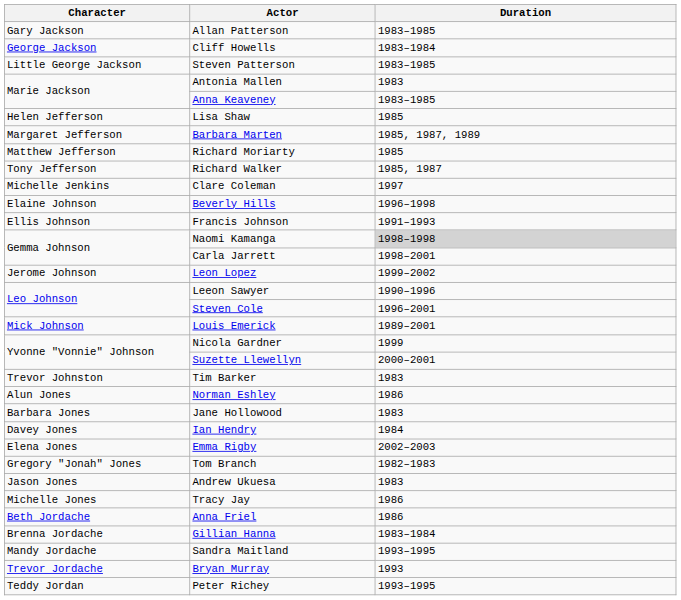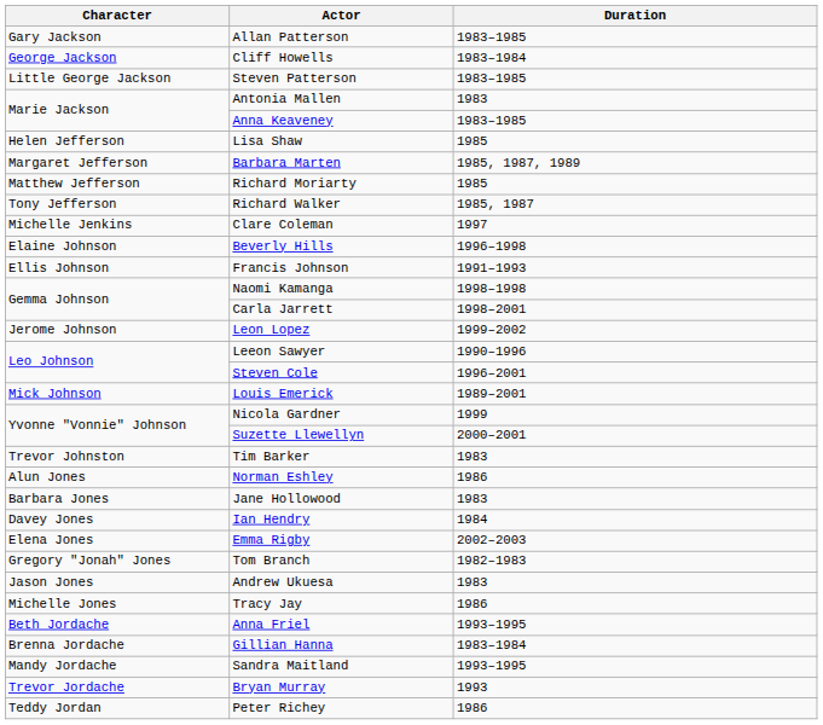Naomi Kamanga | Duration: lightgrey background -> no background
Anna Friel | Duration: 1986 -> 1993–1995
Peter Richey | Duration: 1993–1995 -> 1986
